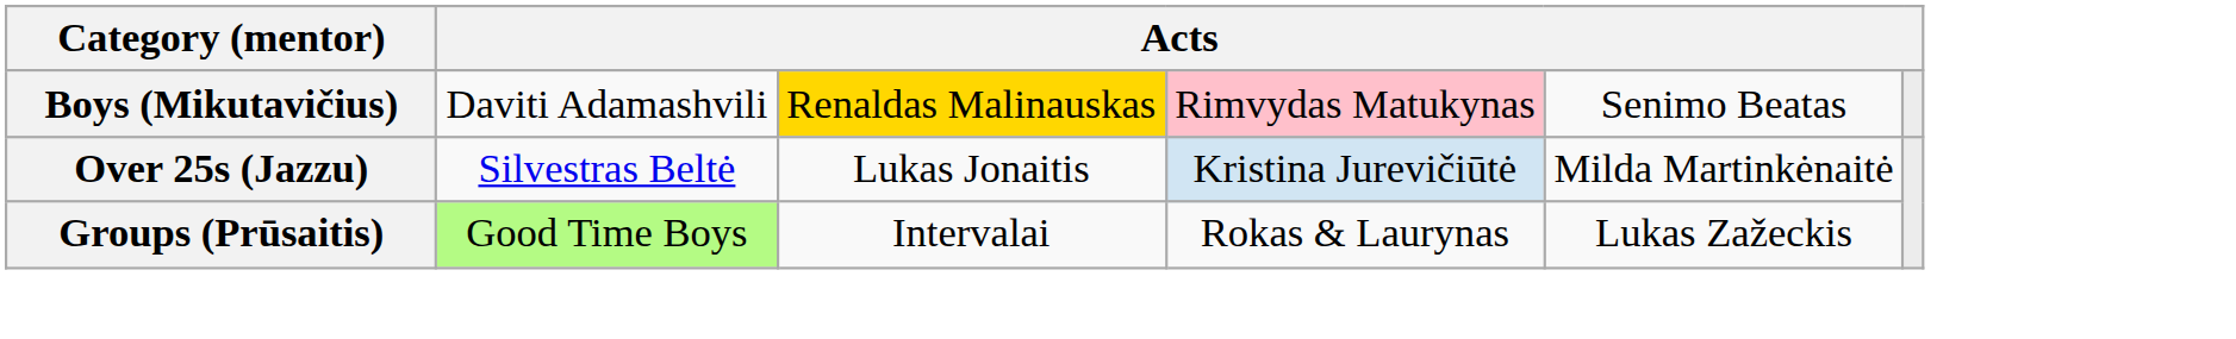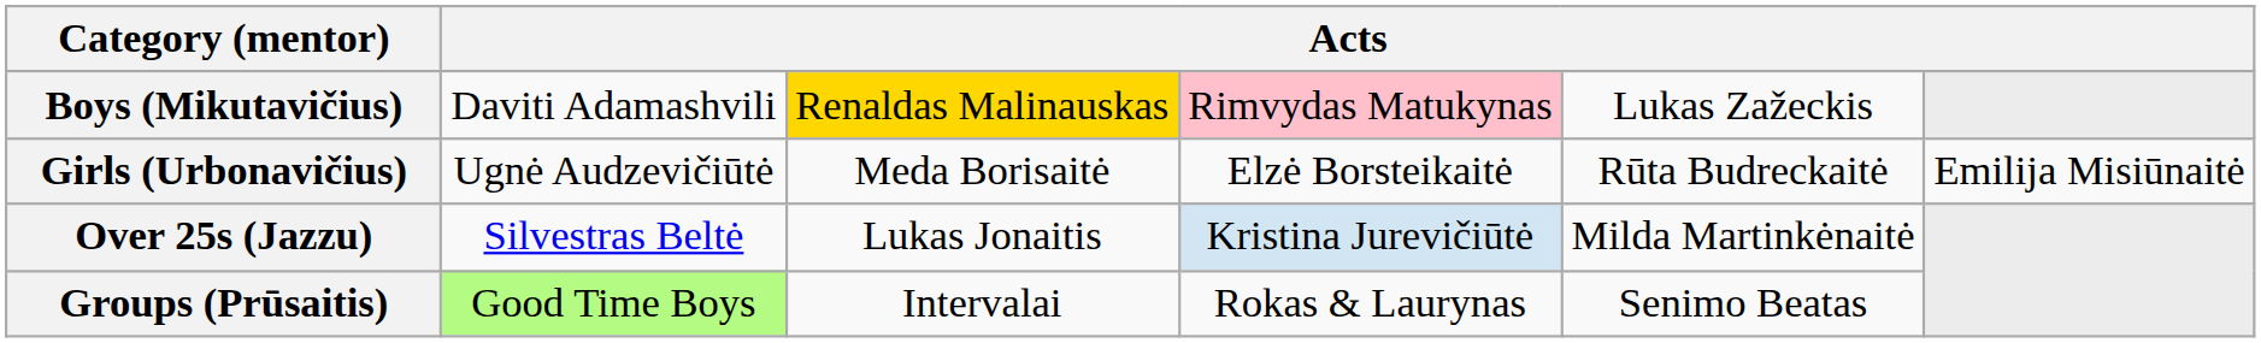Boys (Mikutavičius) | column 5: Senimo Beatas -> Lukas Zažeckis
+ row: Girls (Urbonavičius) | Ugnė Audzevičiūtė | Meda Borisaitė | Elzė Borsteikaitė | Rūta Budreckaitė | Emilija Misiūnaitė
Groups (Prūsaitis) | column 5: Lukas Zažeckis -> Senimo Beatas
